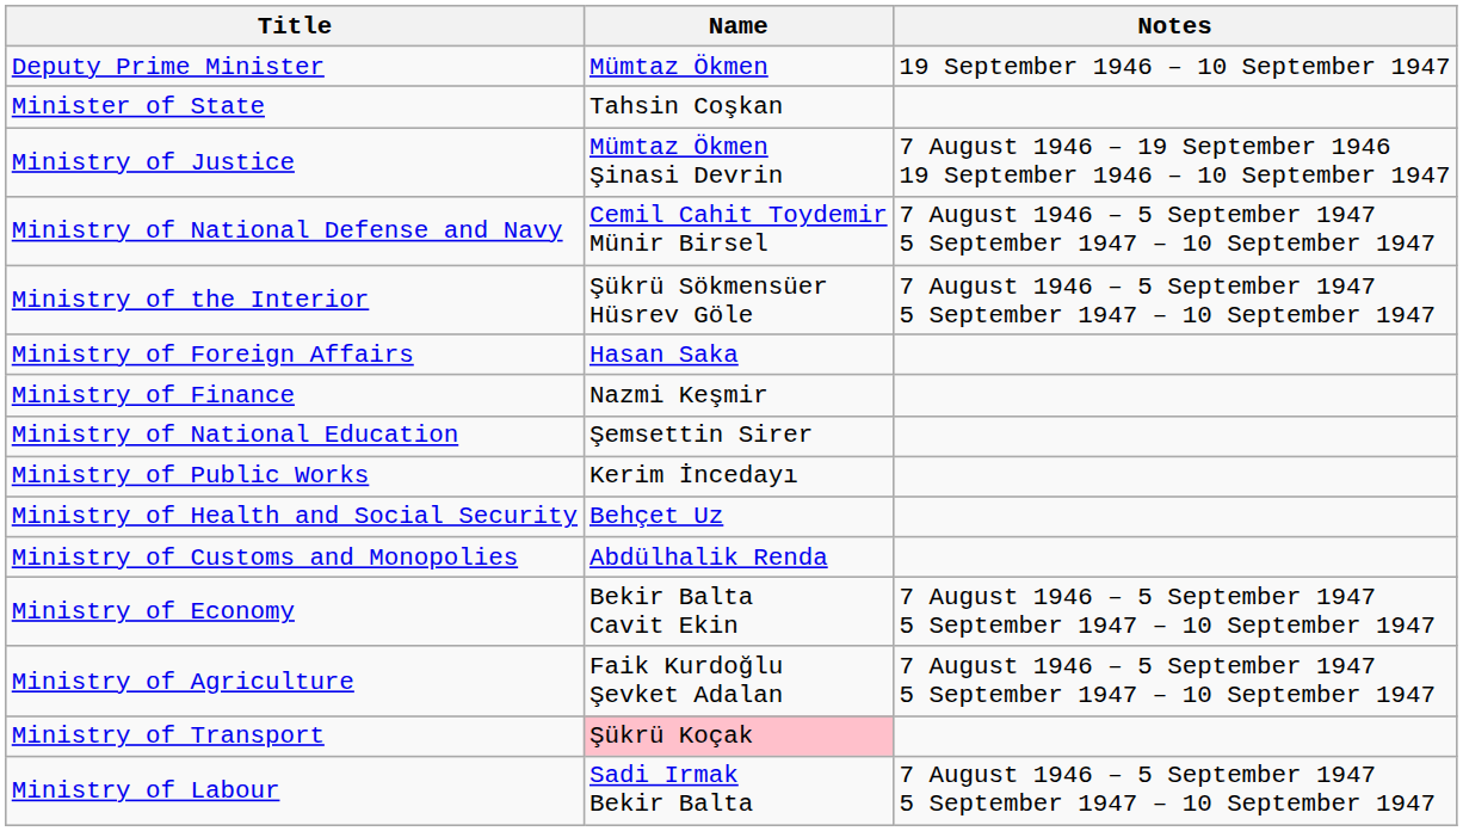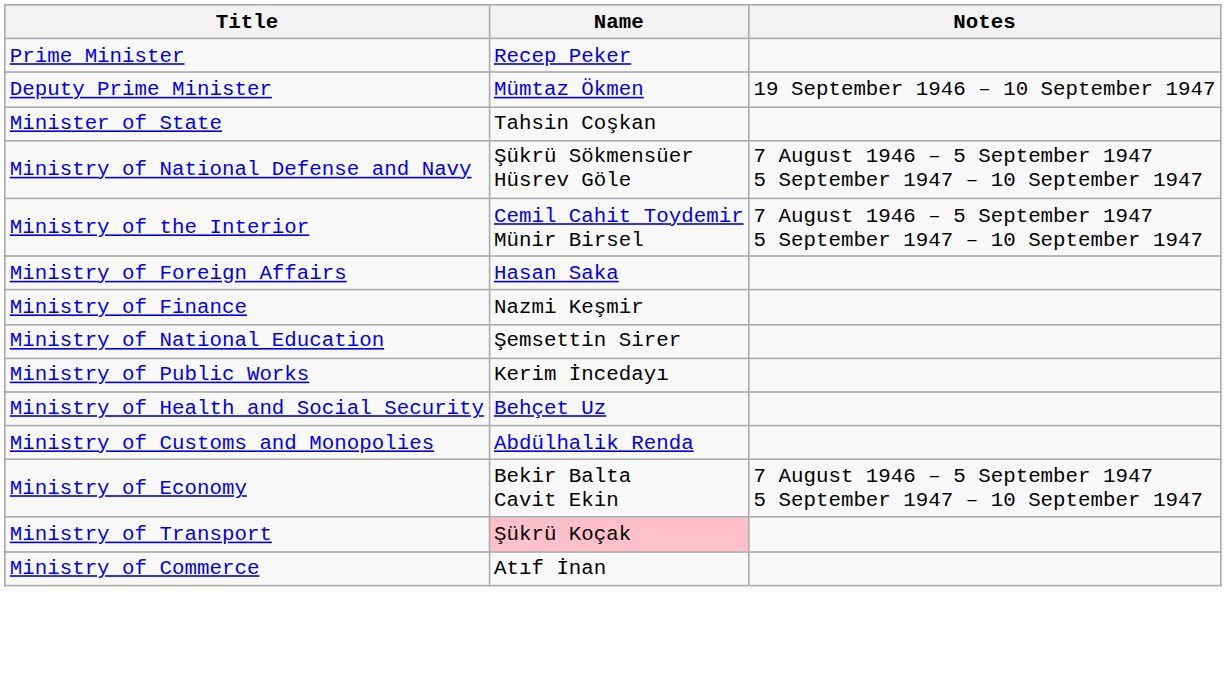+ row: Prime Minister | Recep Peker
- row: Ministry of Justice | Mümtaz Ökmen Şinasi Devrin | 7 August 1946 – 19 September 1946 19 September 1946 – 10 September 1947
Ministry of National Defense and Navy | Name: Cemil Cahit Toydemir Münir Birsel -> Şükrü Sökmensüer Hüsrev Göle
Ministry of the Interior | Name: Şükrü Sökmensüer Hüsrev Göle -> Cemil Cahit Toydemir Münir Birsel
- row: Ministry of Agriculture | Faik Kurdoğlu Şevket Adalan | 7 August 1946 – 5 September 1947 5 September 1947 – 10 September 1947
+ row: Ministry of Commerce | Atıf İnan
- row: Ministry of Labour | Sadi Irmak Bekir Balta | 7 August 1946 – 5 September 1947 5 September 1947 – 10 September 1947
